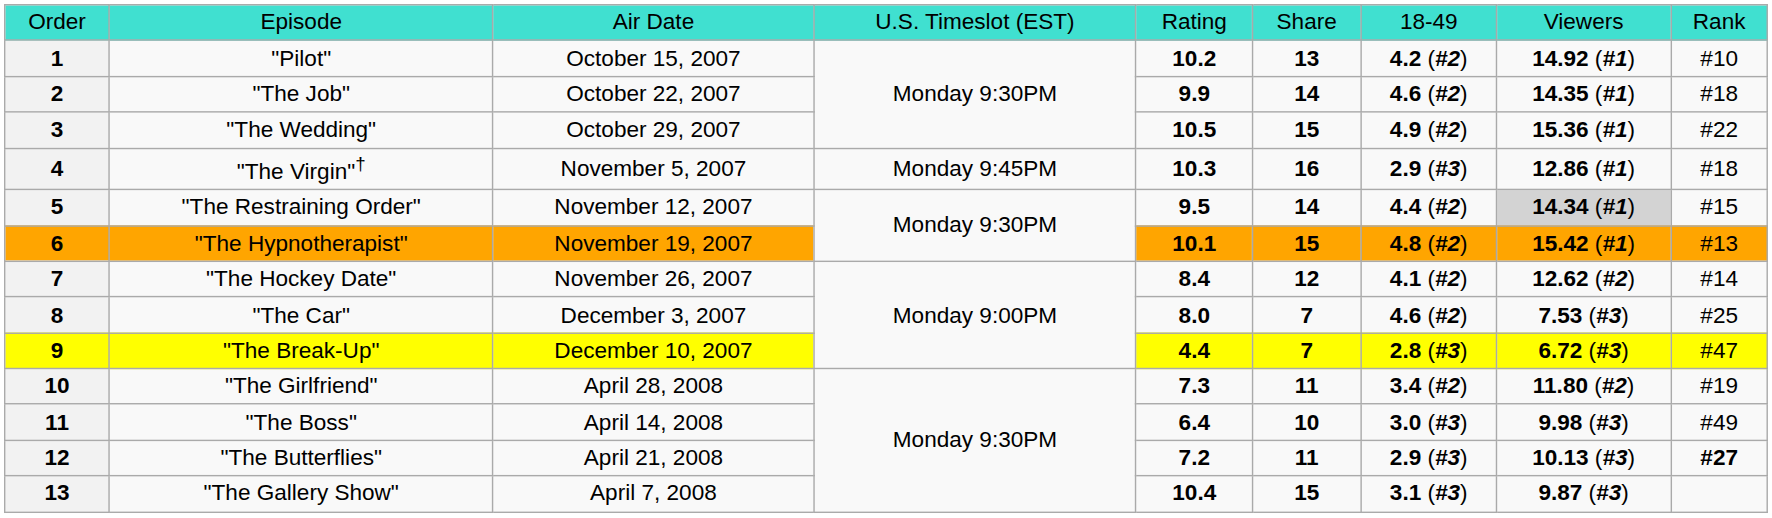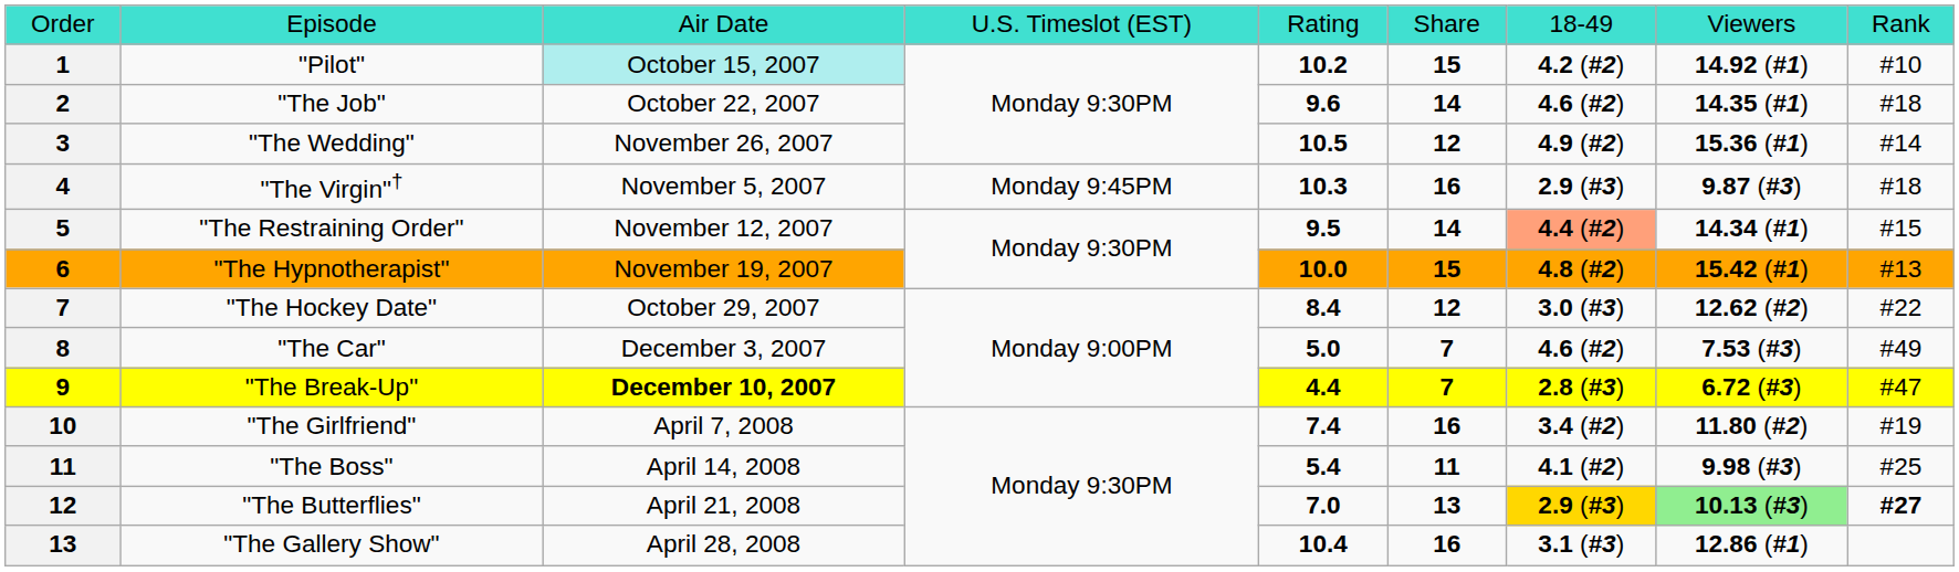"Pilot" | column 3: no background -> paleturquoise background
"Pilot" | column 6: 13 -> 15
"The Job" | column 5: 9.9 -> 9.6
"The Wedding" | column 3: October 29, 2007 -> November 26, 2007
"The Wedding" | column 6: 15 -> 12
"The Wedding" | column 9: #22 -> #14
"The Virgin"† | column 8: 12.86 (#1) -> 9.87 (#3)
"The Restraining Order" | column 7: no background -> lightsalmon background
"The Restraining Order" | column 8: lightgrey background -> no background
"The Hypnotherapist" | column 5: 10.1 -> 10.0
"The Hockey Date" | column 3: November 26, 2007 -> October 29, 2007
"The Hockey Date" | column 7: 4.1 (#2) -> 3.0 (#3)
"The Hockey Date" | column 9: #14 -> #22
"The Car" | column 5: 8.0 -> 5.0
"The Car" | column 9: #25 -> #49
"The Break-Up" | column 3: normal -> bold
"The Girlfriend" | column 3: April 28, 2008 -> April 7, 2008
"The Girlfriend" | column 5: 7.3 -> 7.4
"The Girlfriend" | column 6: 11 -> 16
"The Boss" | column 5: 6.4 -> 5.4
"The Boss" | column 6: 10 -> 11
"The Boss" | column 7: 3.0 (#3) -> 4.1 (#2)
"The Boss" | column 9: #49 -> #25
"The Butterflies" | column 5: 7.2 -> 7.0
"The Butterflies" | column 6: 11 -> 13
"The Butterflies" | column 7: no background -> gold background
"The Butterflies" | column 8: no background -> lightgreen background
"The Gallery Show" | column 3: April 7, 2008 -> April 28, 2008
"The Gallery Show" | column 6: 15 -> 16
"The Gallery Show" | column 8: 9.87 (#3) -> 12.86 (#1)
